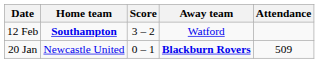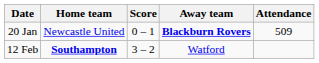rows swapped: 20 Jan <-> 12 Feb
